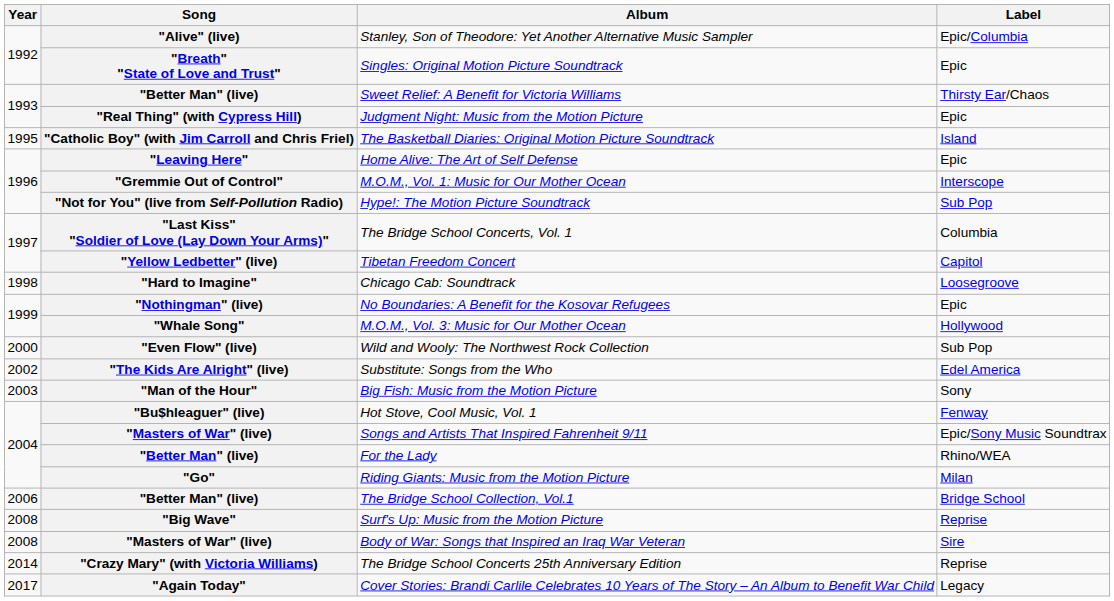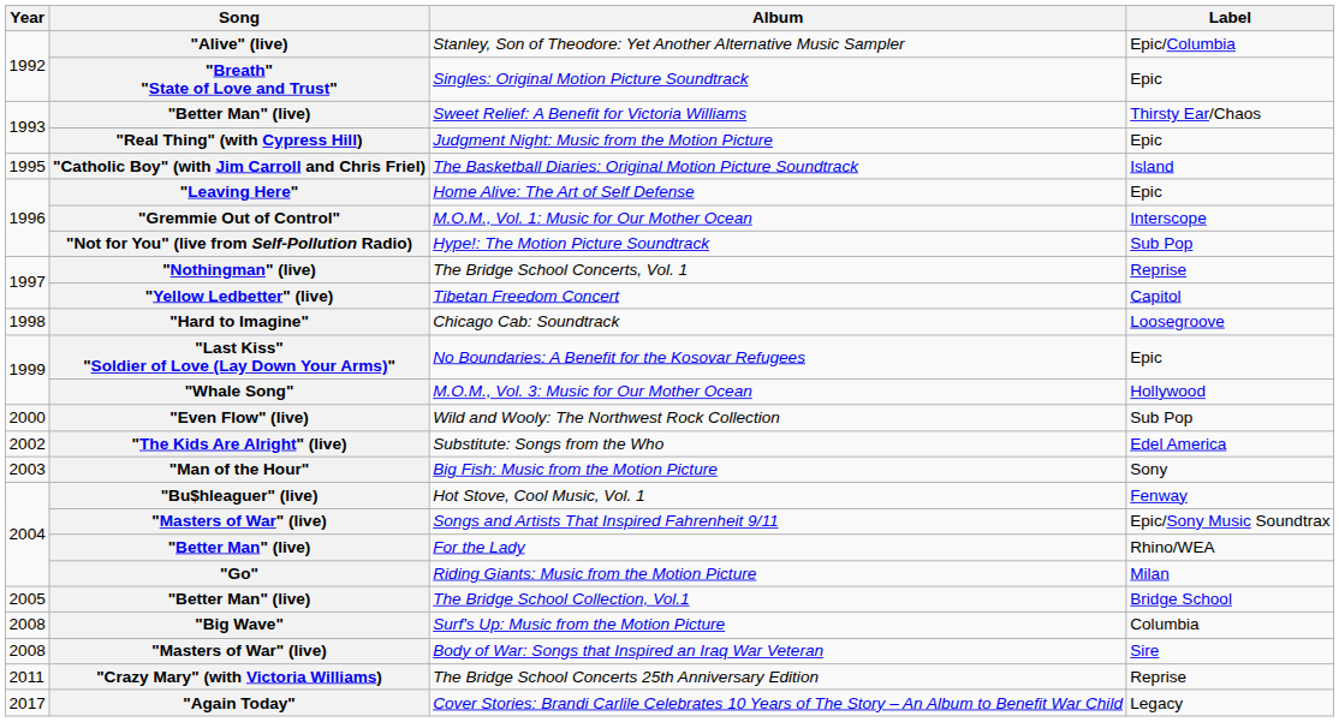The Bridge School Concerts, Vol. 1 | Song: "Last Kiss" "Soldier of Love (Lay Down Your Arms)" -> "Nothingman" (live)
The Bridge School Concerts, Vol. 1 | Label: Columbia -> Reprise
No Boundaries: A Benefit for the Kosovar Refugees | Song: "Nothingman" (live) -> "Last Kiss" "Soldier of Love (Lay Down Your Arms)"
The Bridge School Collection, Vol.1 | Year: 2006 -> 2005
Surf's Up: Music from the Motion Picture | Label: Reprise -> Columbia
The Bridge School Concerts 25th Anniversary Edition | Year: 2014 -> 2011
